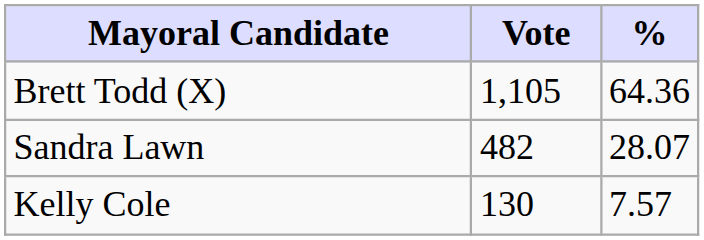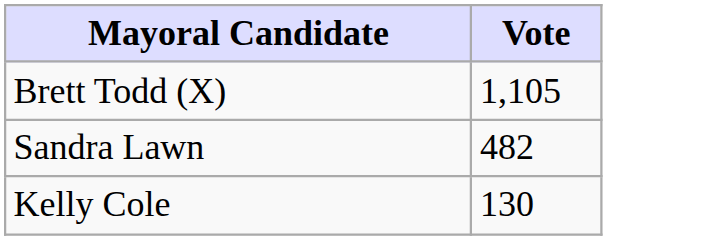- column: % | 64.36 | 28.07 | 7.57
